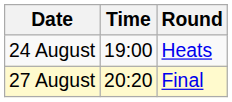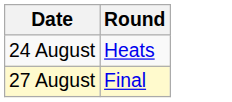- column: Time | 19:00 | 20:20
